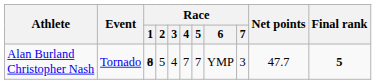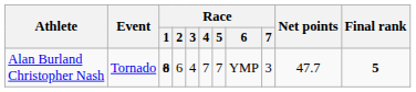Alan Burland Christopher Nash | Race / 2: 5 -> 6
